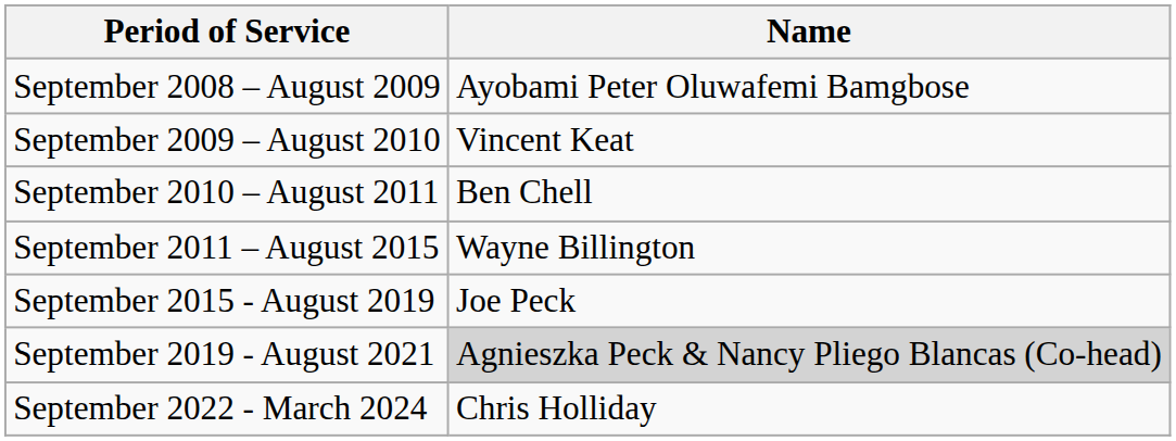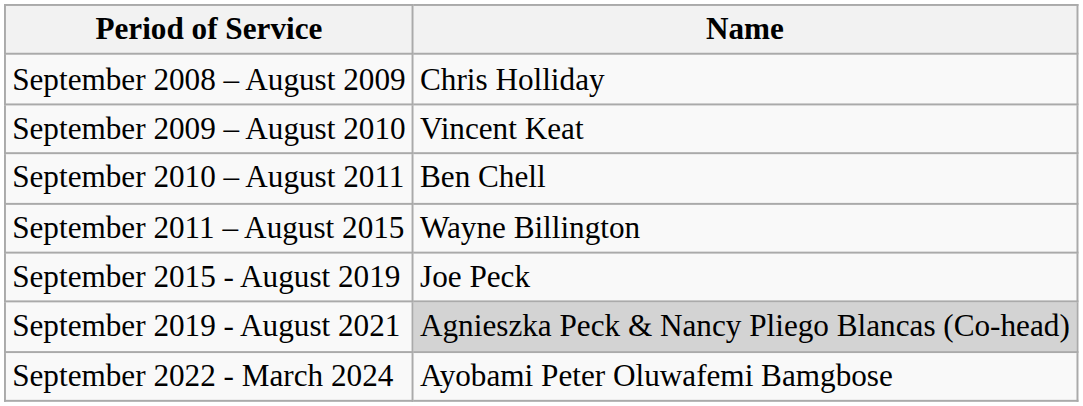September 2008 – August 2009 | Name: Ayobami Peter Oluwafemi Bamgbose -> Chris Holliday
September 2022 - March 2024 | Name: Chris Holliday -> Ayobami Peter Oluwafemi Bamgbose
